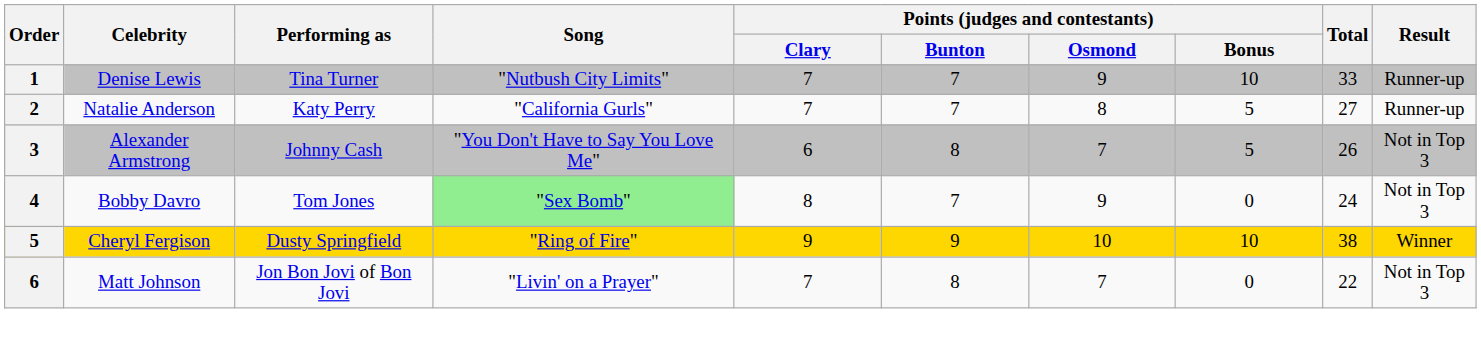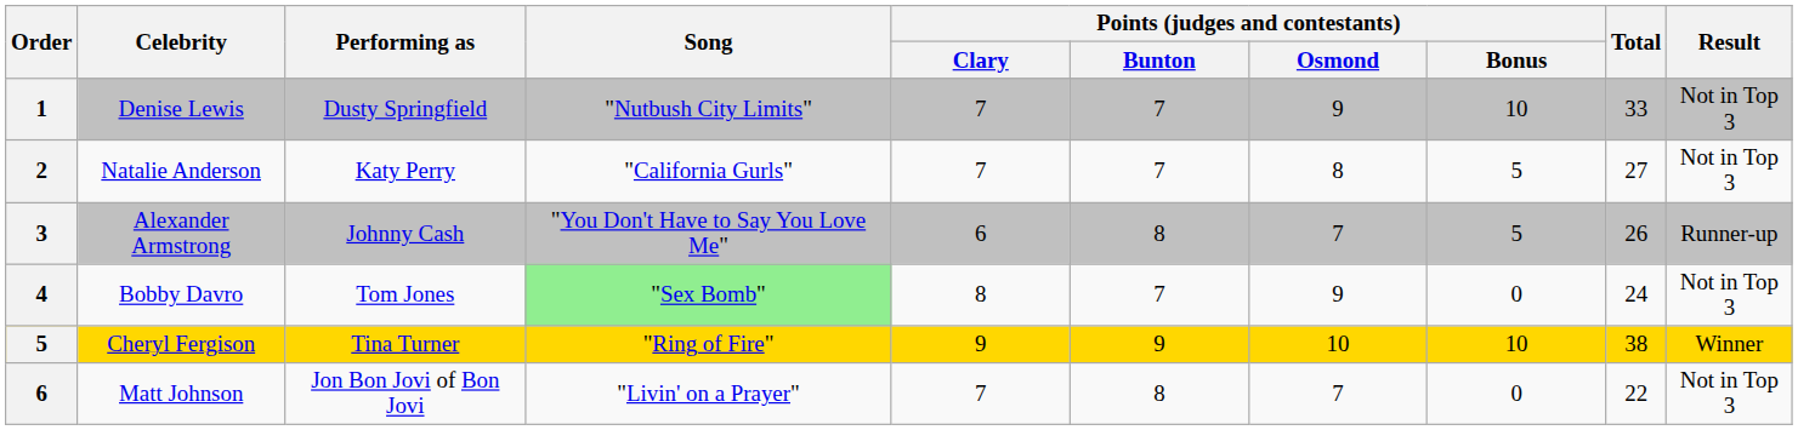Denise Lewis | Performing as: Tina Turner -> Dusty Springfield
Denise Lewis | Result: Runner-up -> Not in Top 3
Natalie Anderson | Result: Runner-up -> Not in Top 3
Alexander Armstrong | Result: Not in Top 3 -> Runner-up
Cheryl Fergison | Performing as: Dusty Springfield -> Tina Turner
